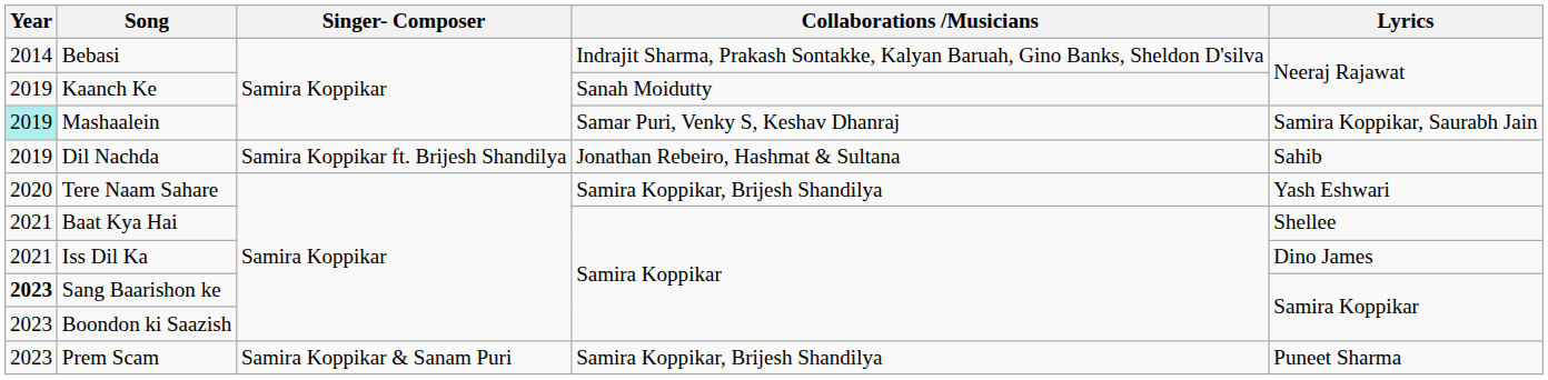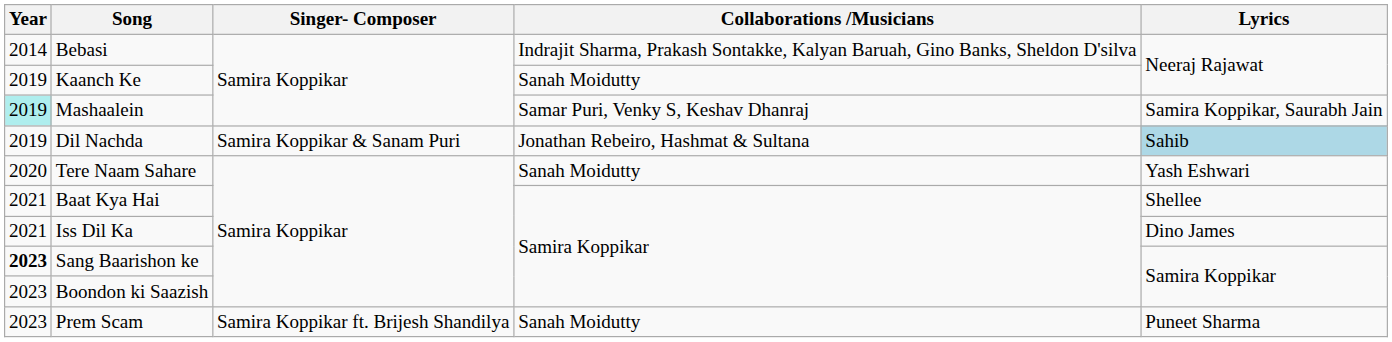Dil Nachda | Singer- Composer: Samira Koppikar ft. Brijesh Shandilya -> Samira Koppikar & Sanam Puri
Dil Nachda | Lyrics: no background -> lightblue background
Tere Naam Sahare | Collaborations /Musicians: Samira Koppikar, Brijesh Shandilya -> Sanah Moidutty
Prem Scam | Singer- Composer: Samira Koppikar & Sanam Puri -> Samira Koppikar ft. Brijesh Shandilya
Prem Scam | Collaborations /Musicians: Samira Koppikar, Brijesh Shandilya -> Sanah Moidutty
